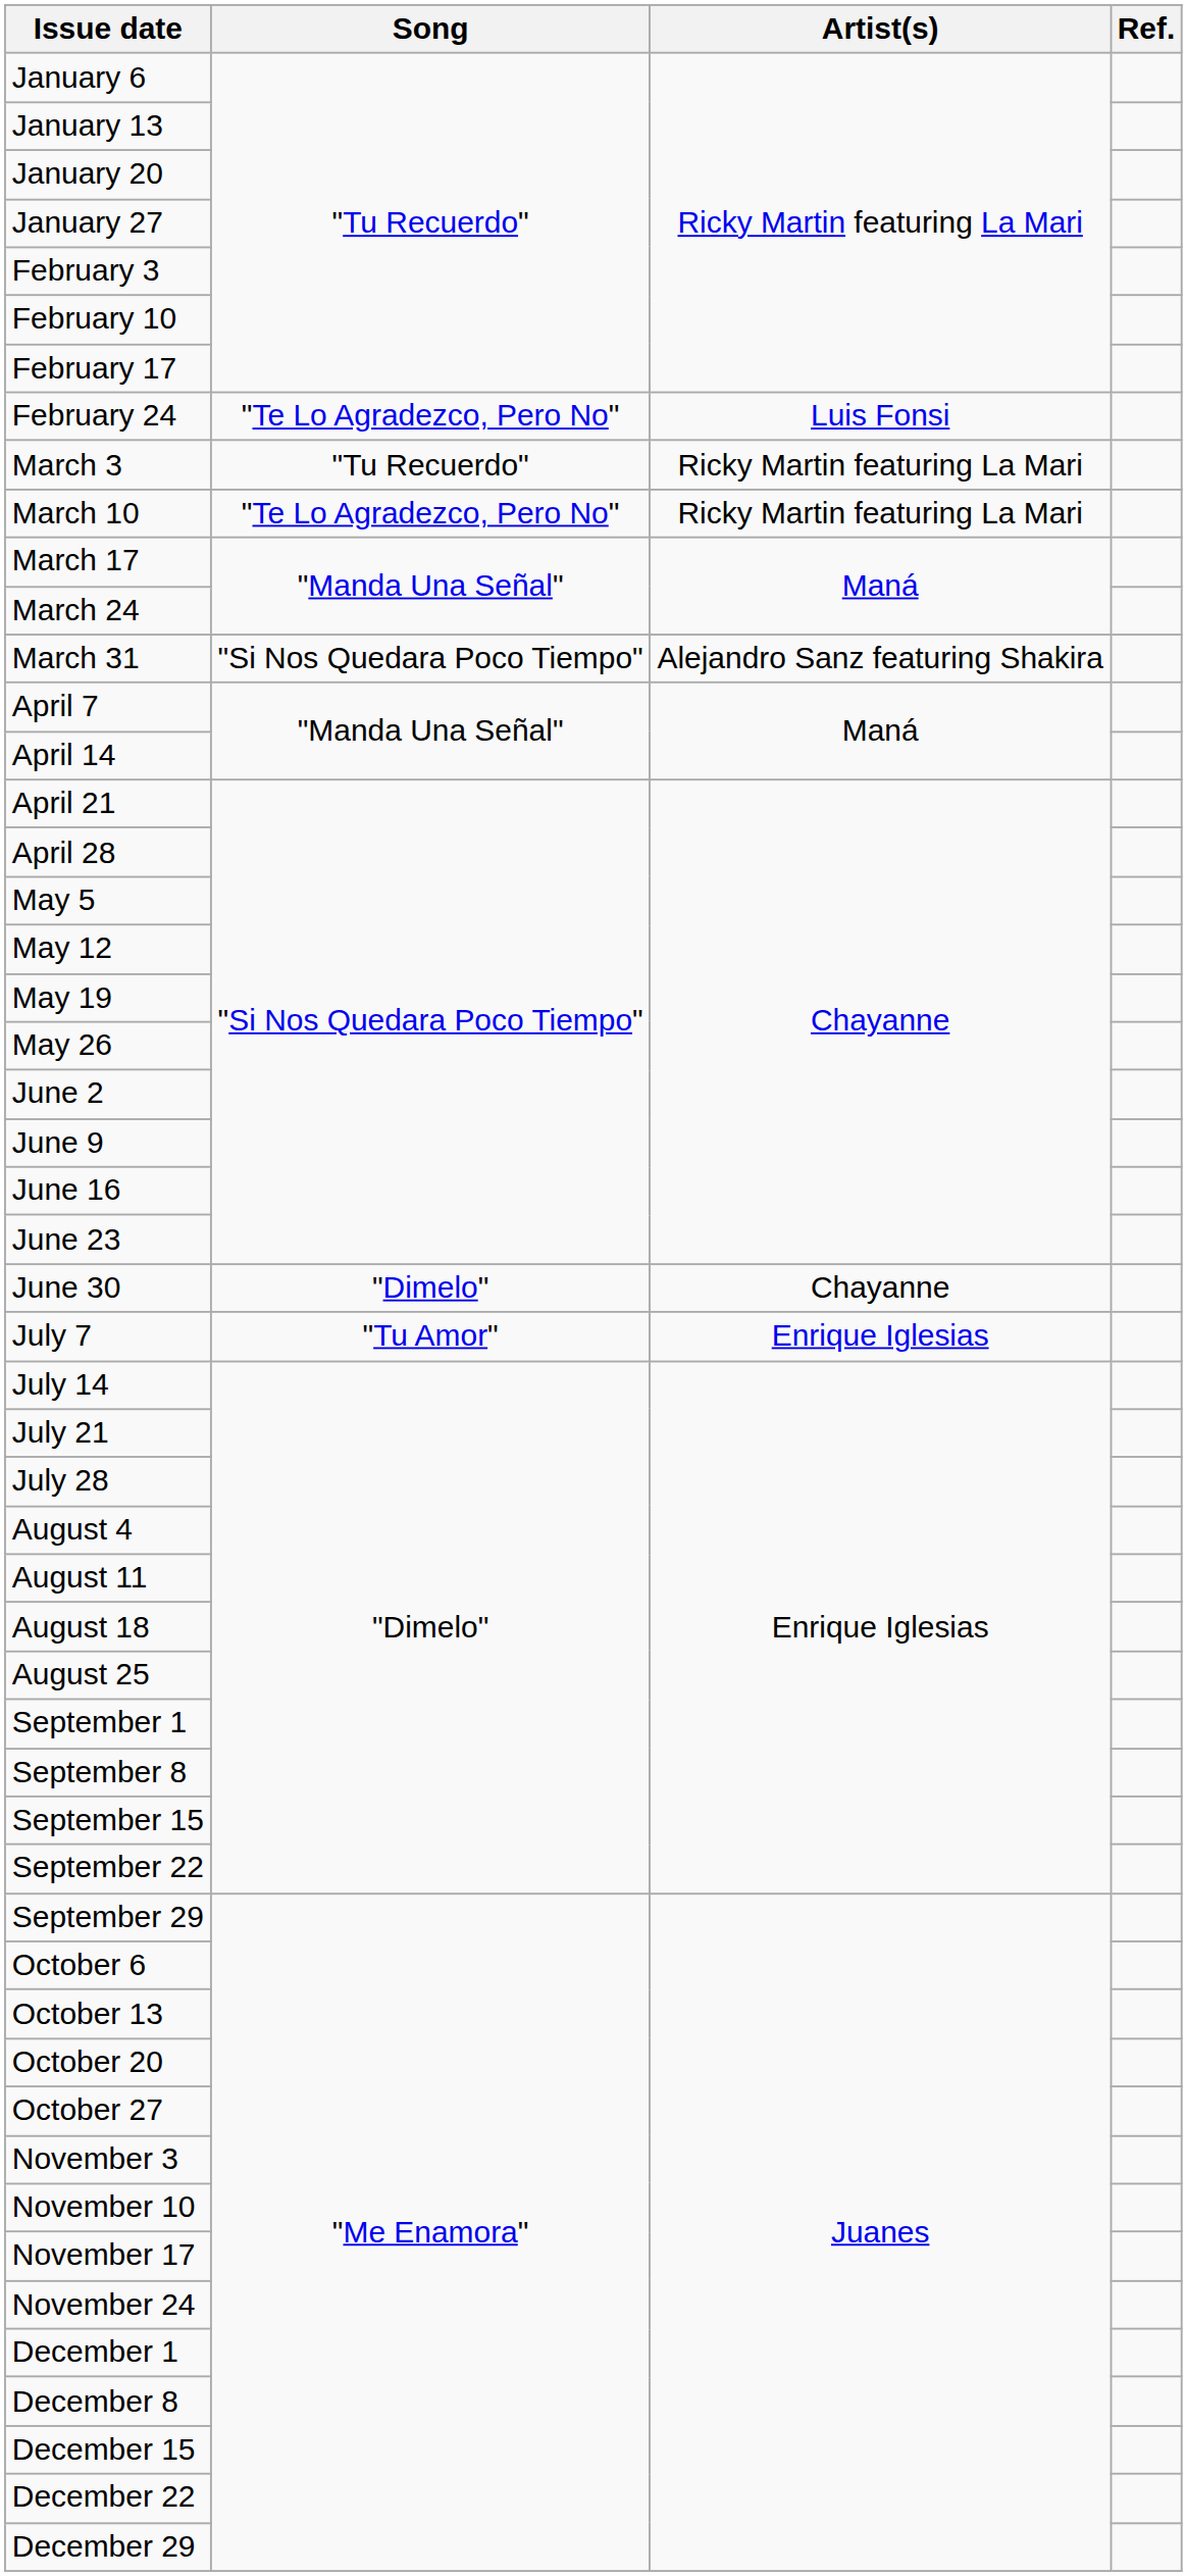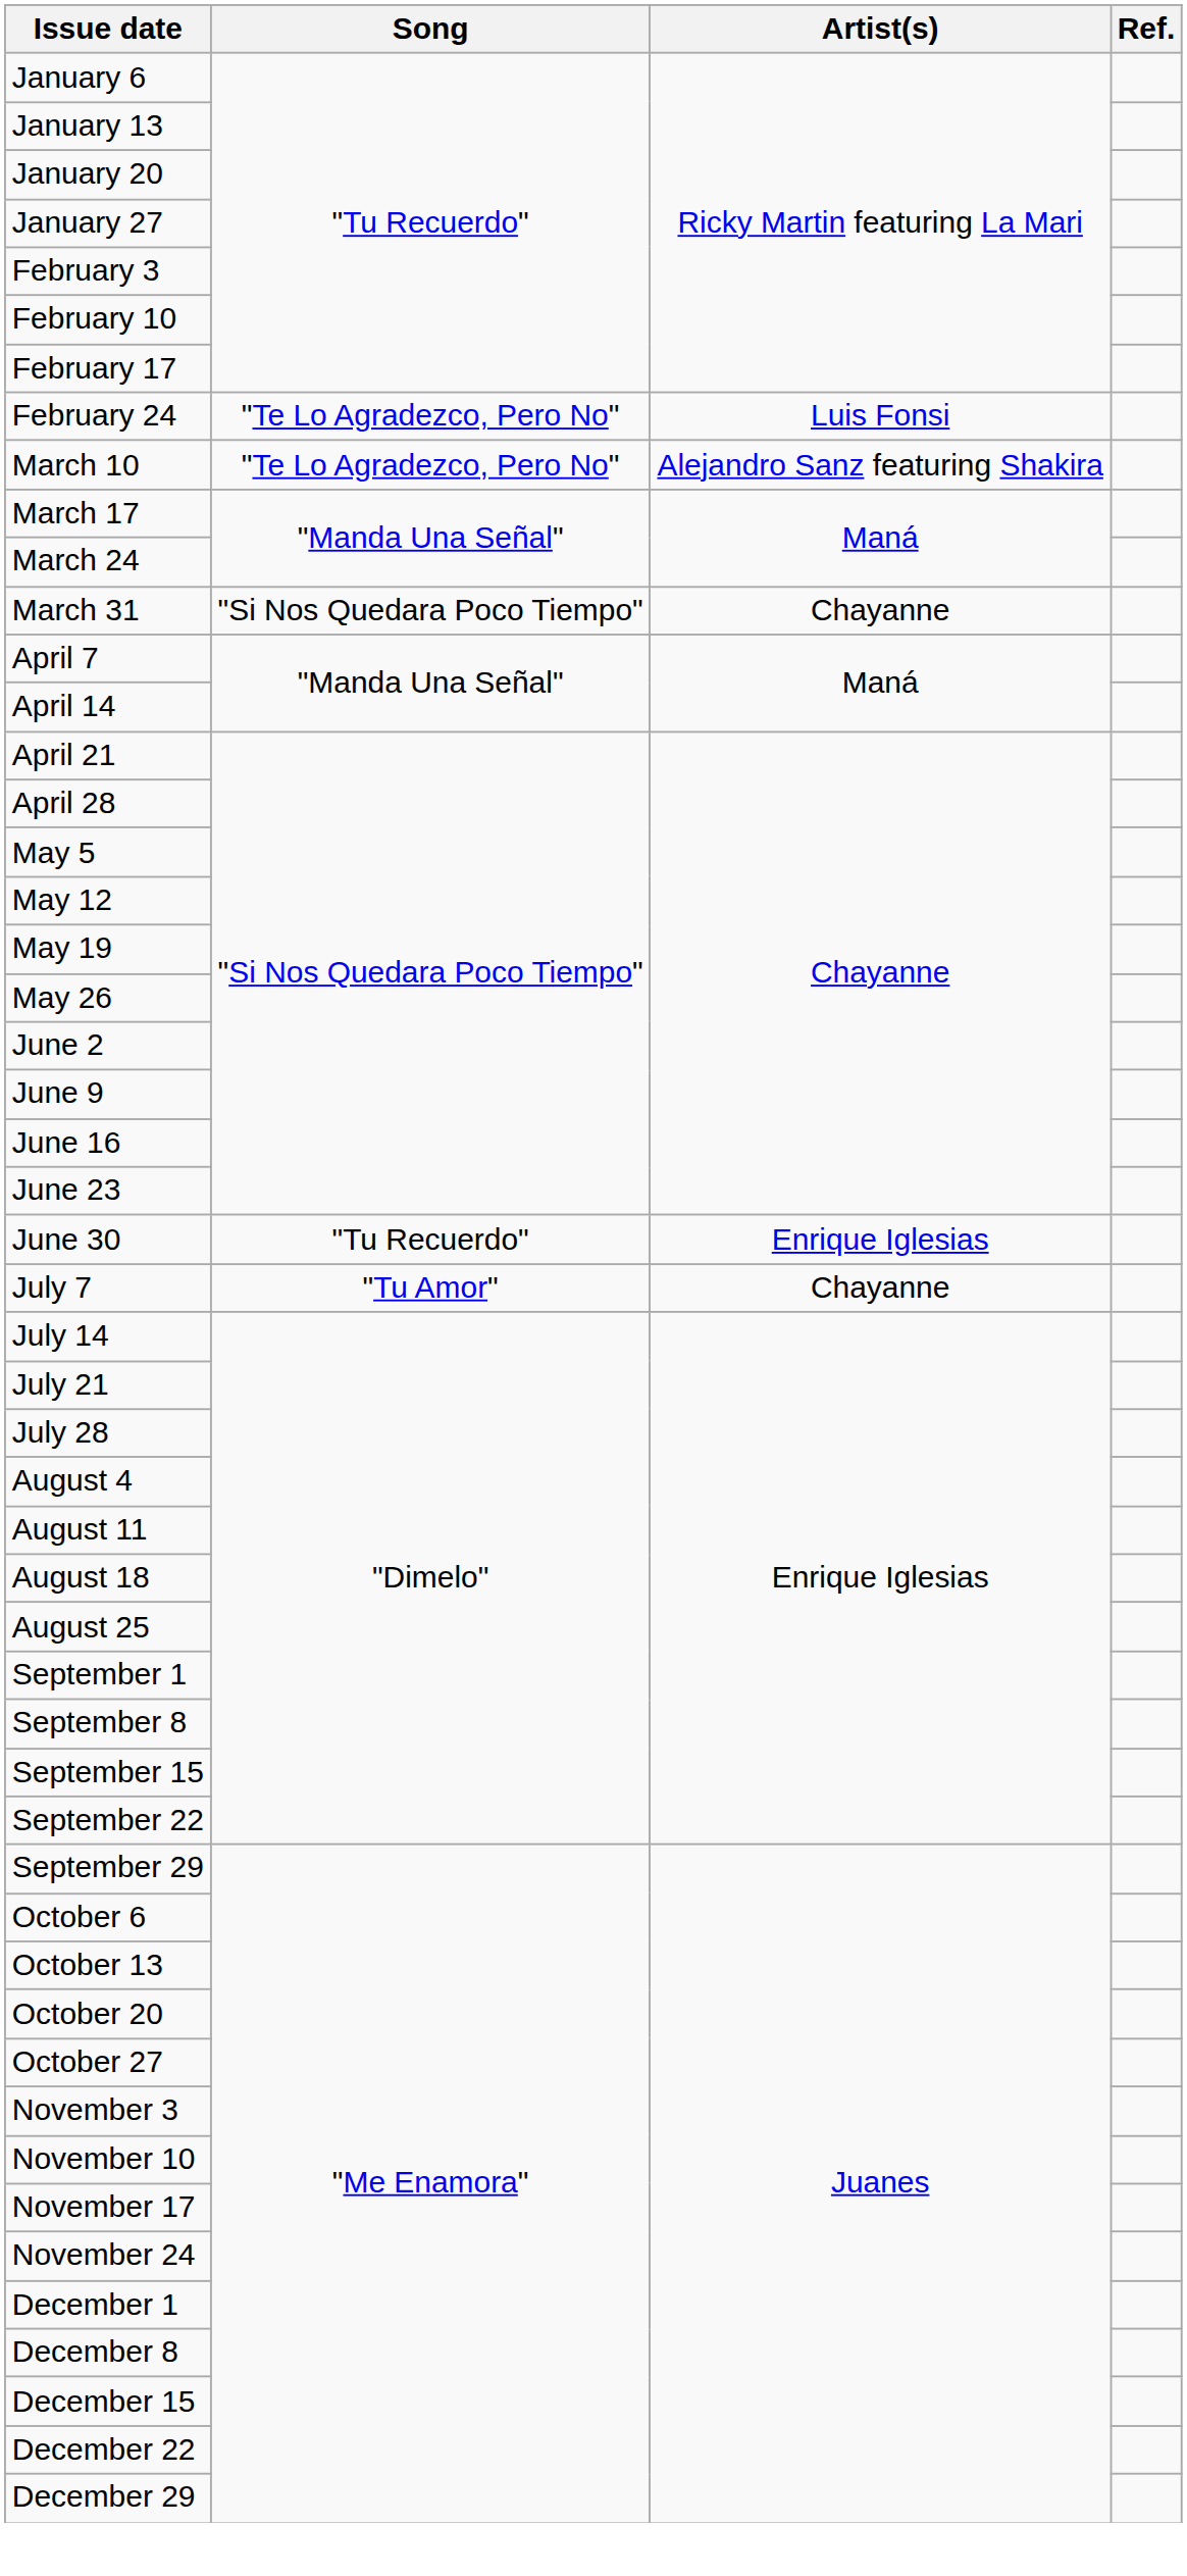- row: March 3 | "Tu Recuerdo" | Ricky Martin featuring La Mari
March 10 | Artist(s): Ricky Martin featuring La Mari -> Alejandro Sanz featuring Shakira
March 31 | Artist(s): Alejandro Sanz featuring Shakira -> Chayanne
June 30 | Song: "Dimelo" -> "Tu Recuerdo"
June 30 | Artist(s): Chayanne -> Enrique Iglesias
July 7 | Artist(s): Enrique Iglesias -> Chayanne
